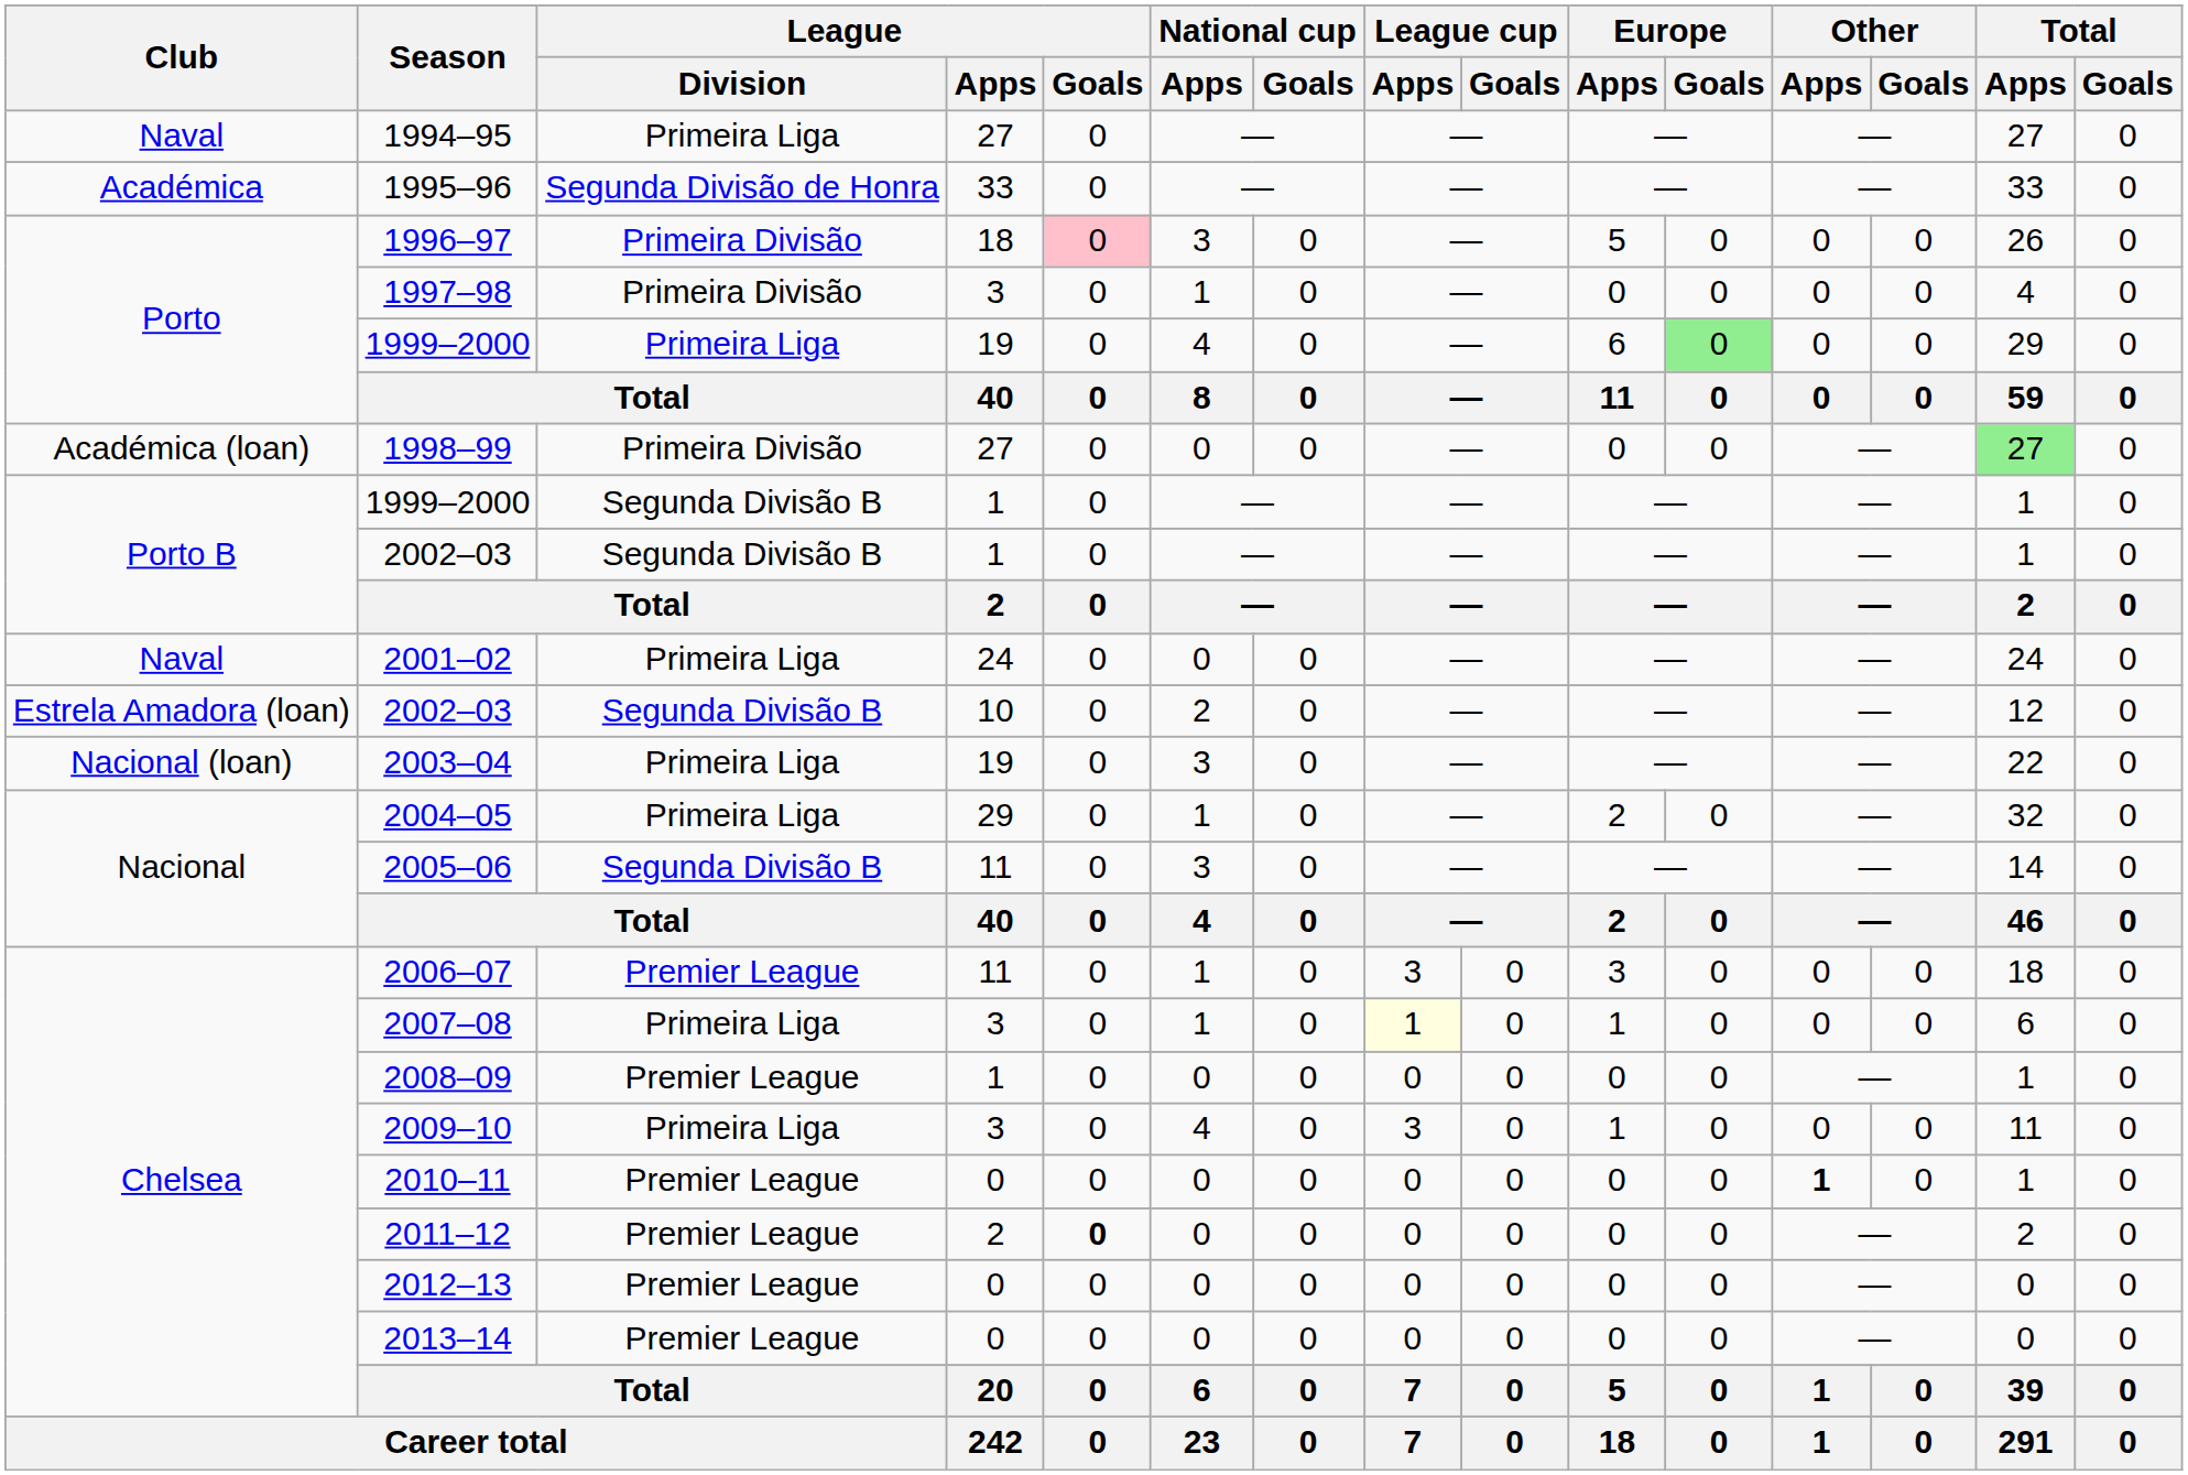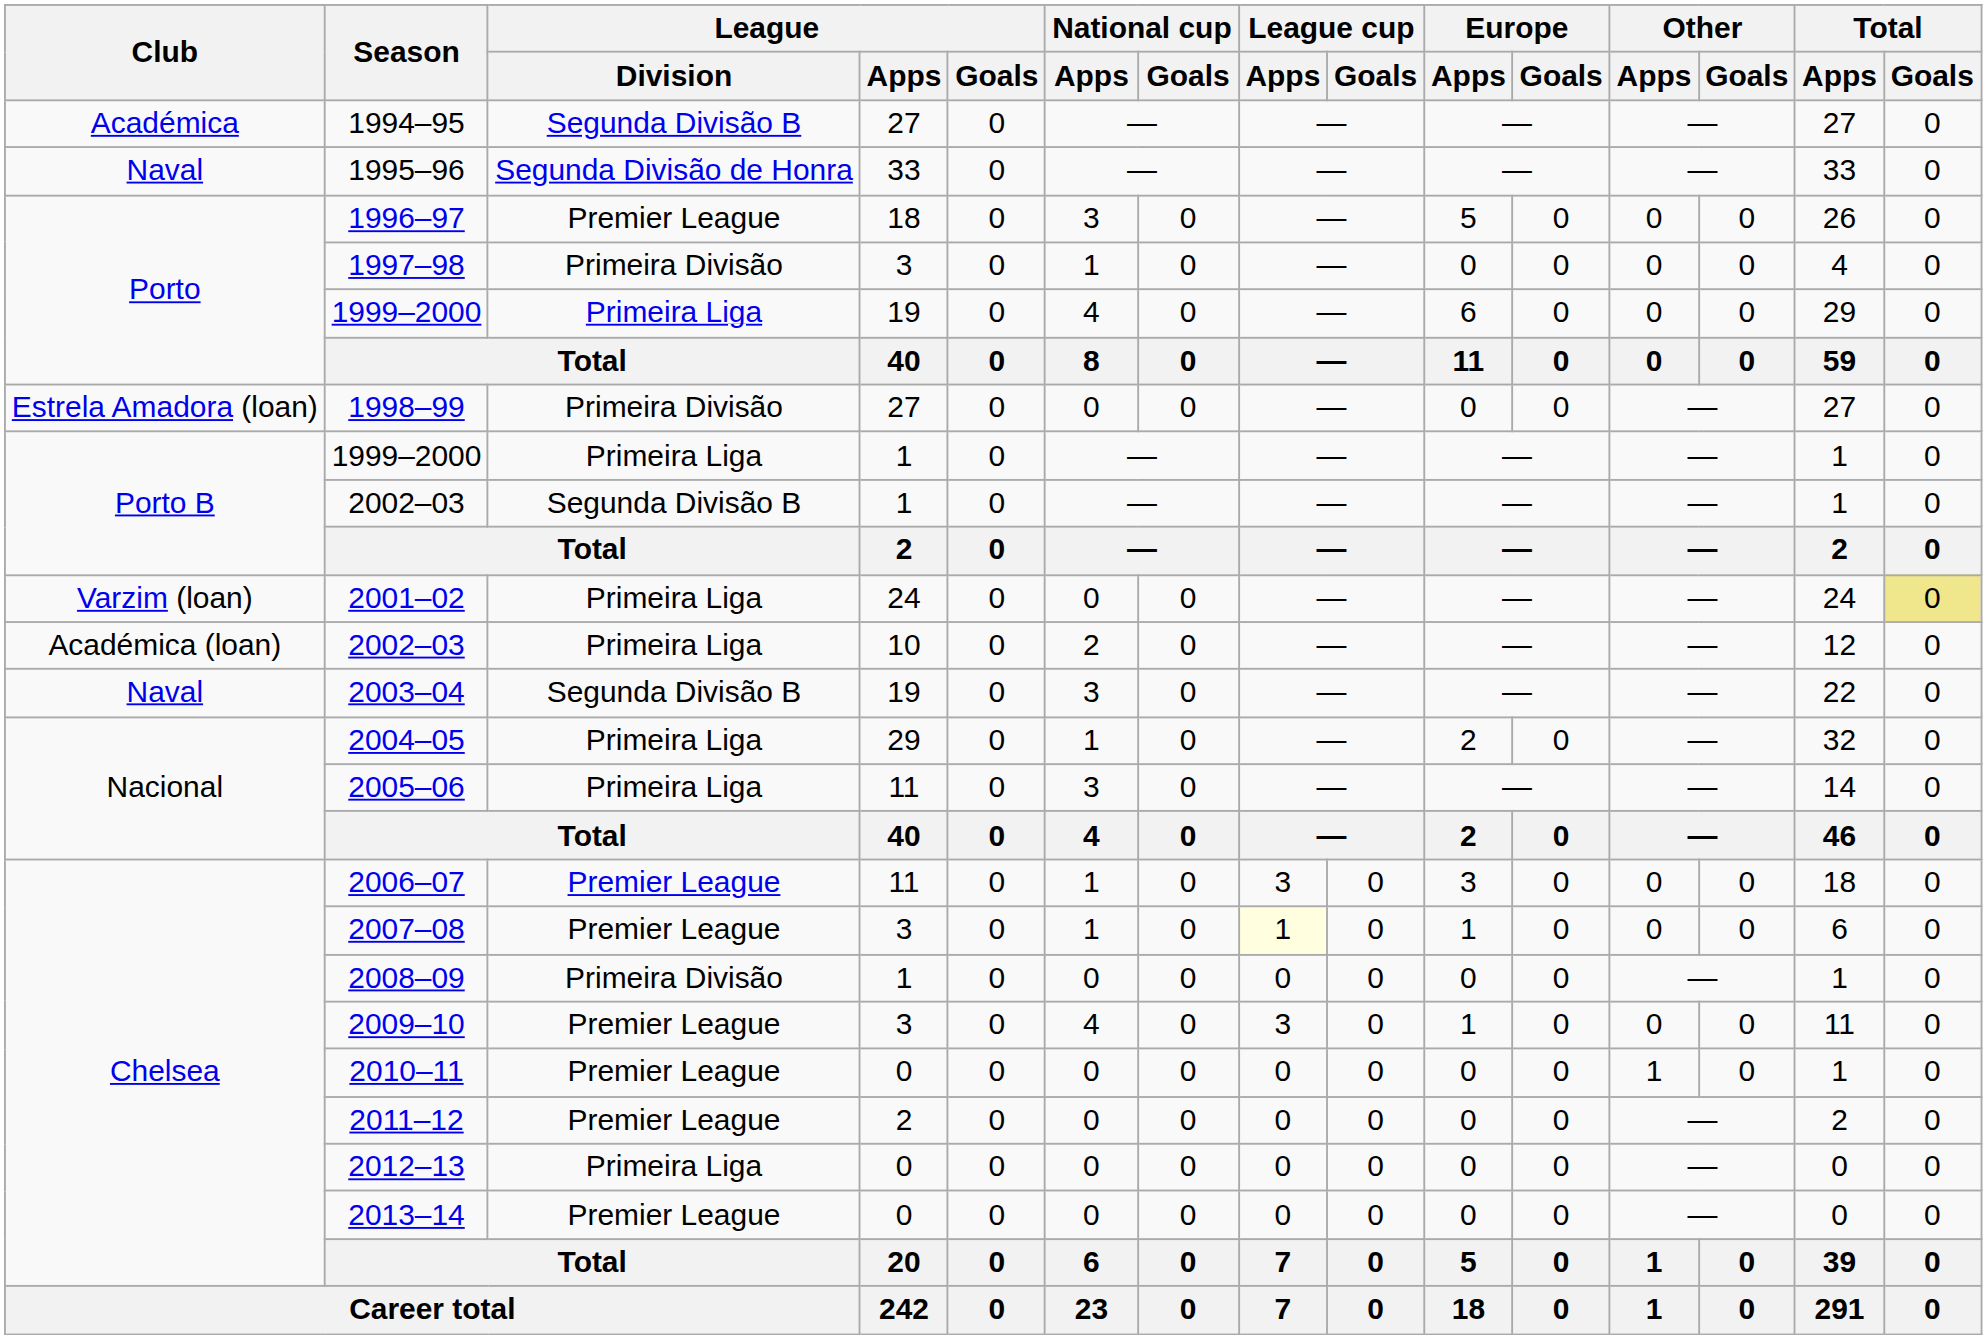1994–95 | Club: Naval -> Académica
1994–95 | League / Division: Primeira Liga -> Segunda Divisão B
1995–96 | Club: Académica -> Naval
1996–97 | League / Division: Primeira Divisão -> Premier League
1996–97 | League / Goals: pink background -> no background
1999–2000 / 19 | Europe / Goals: lightgreen background -> no background
1998–99 | Club: Académica (loan) -> Estrela Amadora (loan)
1998–99 | Total / Apps: lightgreen background -> no background
1999–2000 / 1 | League / Division: Segunda Divisão B -> Primeira Liga
2001–02 | Club: Naval -> Varzim (loan)
2001–02 | Total / Goals: no background -> khaki background
2002–03 / 10 | Club: Estrela Amadora (loan) -> Académica (loan)
2002–03 / 10 | League / Division: Segunda Divisão B -> Primeira Liga
2003–04 | Club: Nacional (loan) -> Naval
2003–04 | League / Division: Primeira Liga -> Segunda Divisão B
2005–06 | League / Division: Segunda Divisão B -> Primeira Liga
2007–08 | League / Division: Primeira Liga -> Premier League
2008–09 | League / Division: Premier League -> Primeira Divisão
2009–10 | League / Division: Primeira Liga -> Premier League
2010–11 | Other / Apps: bold -> normal
2011–12 | League / Goals: bold -> normal
2012–13 | League / Division: Premier League -> Primeira Liga
